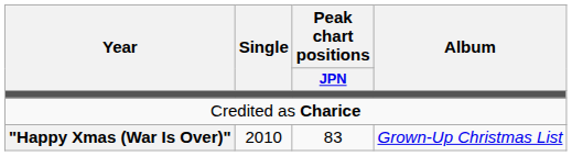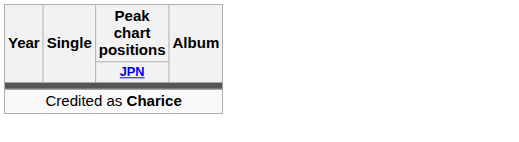- row: "Happy Xmas (War Is Over)" | 2010 | 83 | Grown-Up Christmas List
